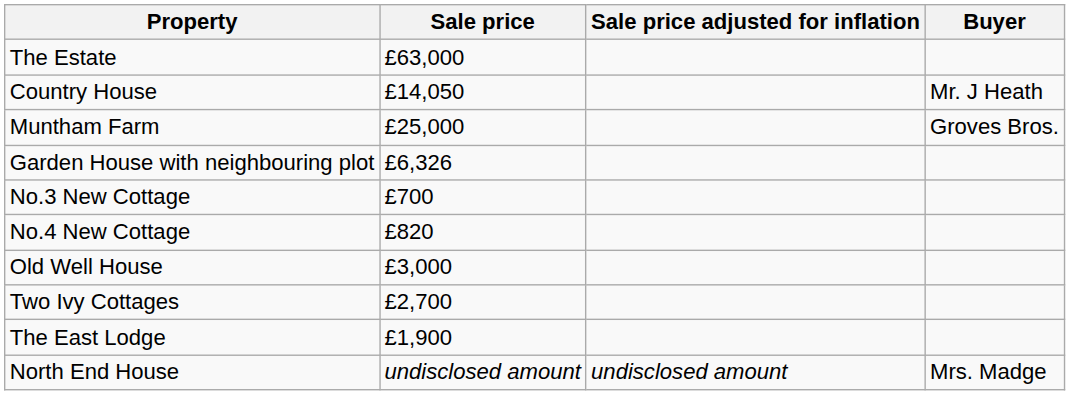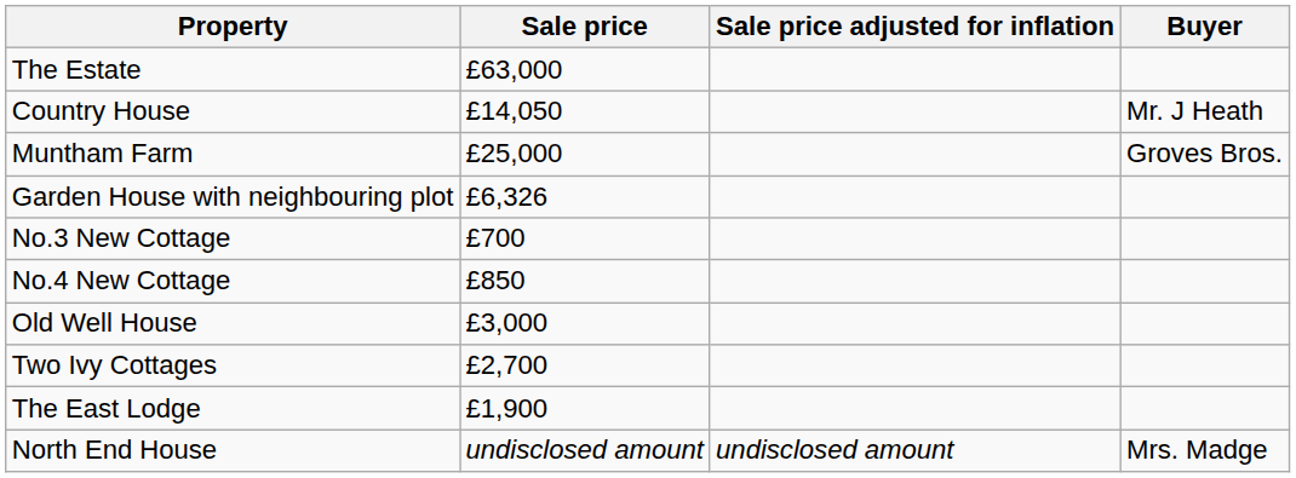No.4 New Cottage | Sale price: £820 -> £850
